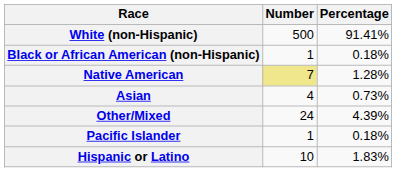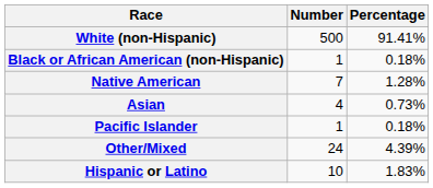Native American | Number: khaki background -> no background
rows swapped: Pacific Islander <-> Other/Mixed
